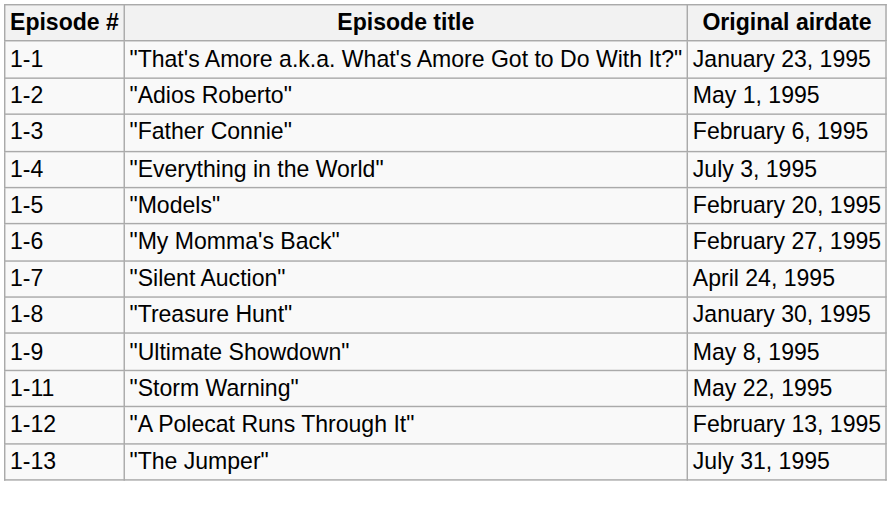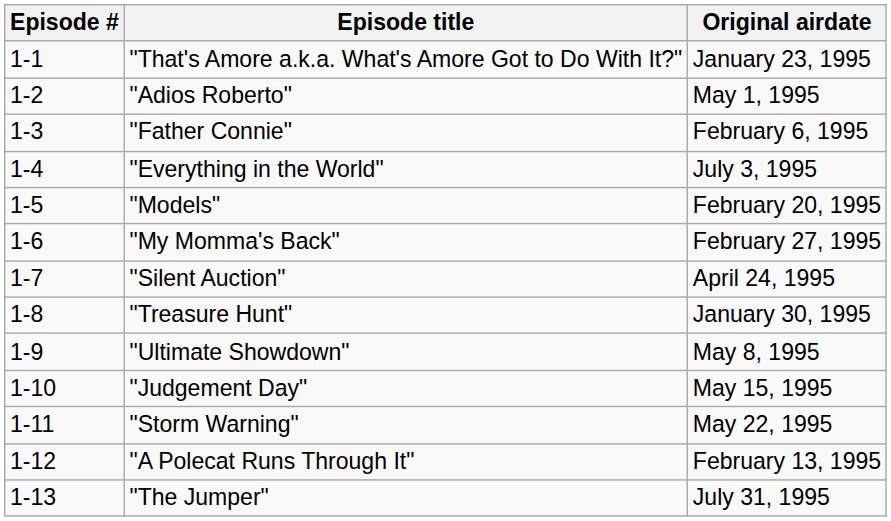+ row: 1-10 | "Judgement Day" | May 15, 1995
